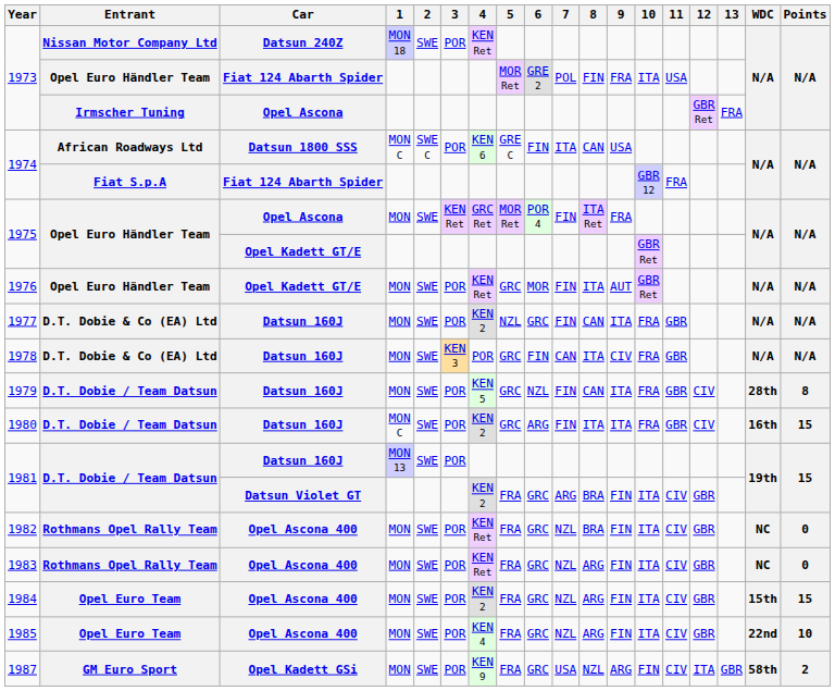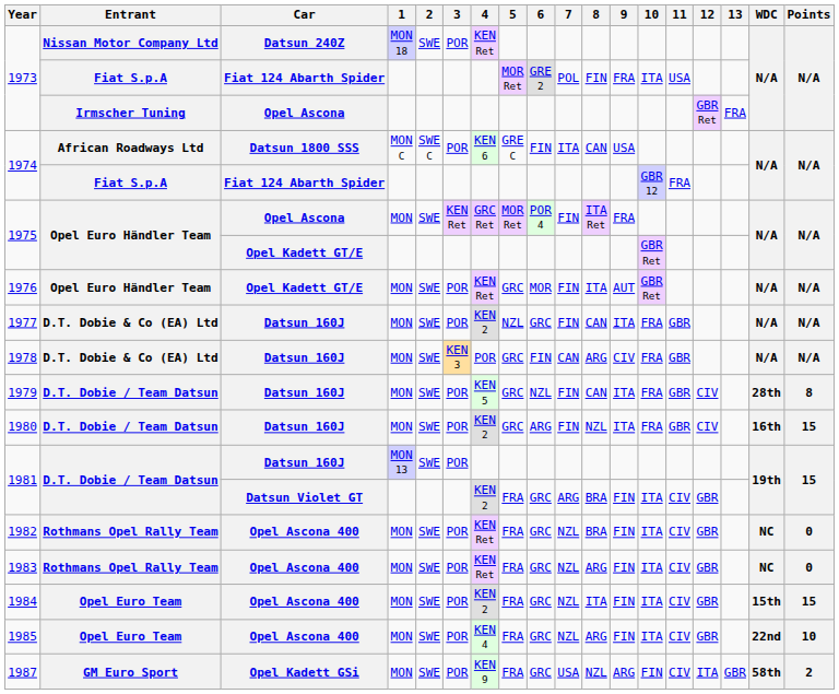1973 / Fiat 124 Abarth Spider | Entrant: Opel Euro Händler Team -> Fiat S.p.A
1978 | 8: ITA -> ARG
1980 | 1: MON C -> MON
1980 | 8: ITA -> NZL
1984 | 8: ARG -> ITA
